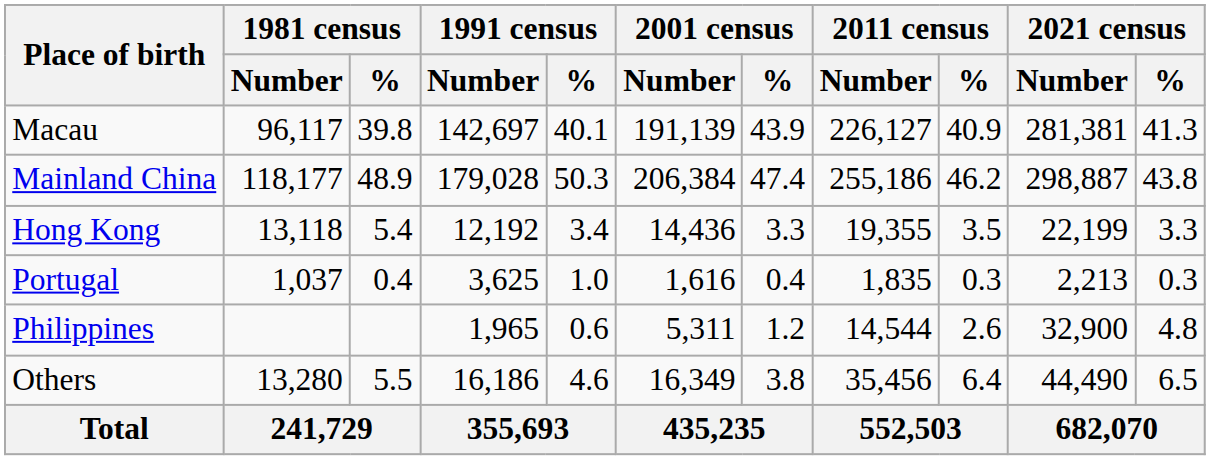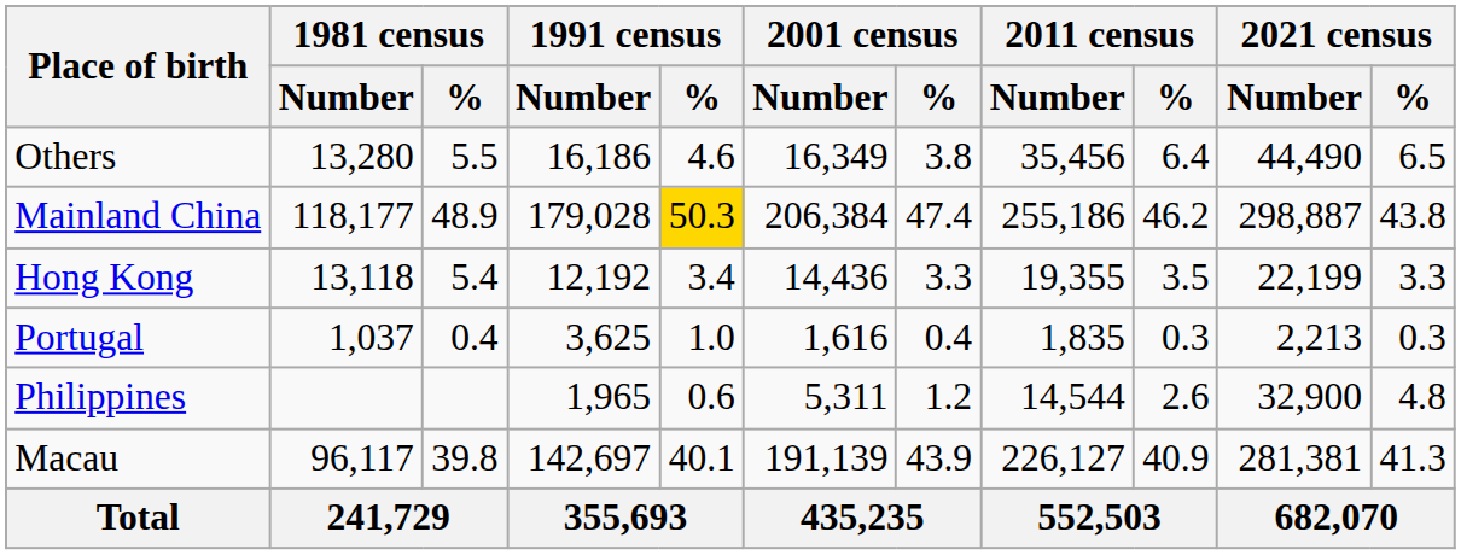rows swapped: Macau <-> Others
Mainland China | 1991 census / %: no background -> gold background
